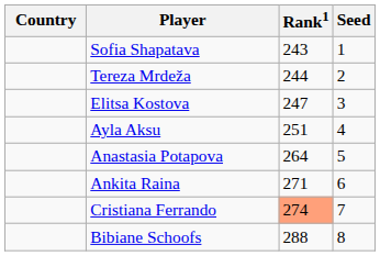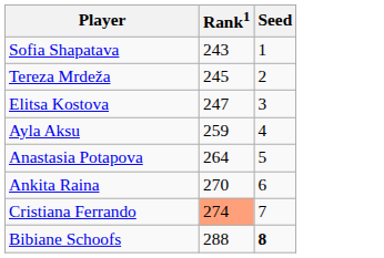- column: Country
Tereza Mrdeža | Rank1: 244 -> 245
Ayla Aksu | Rank1: 251 -> 259
Ankita Raina | Rank1: 271 -> 270
Bibiane Schoofs | Seed: normal -> bold
